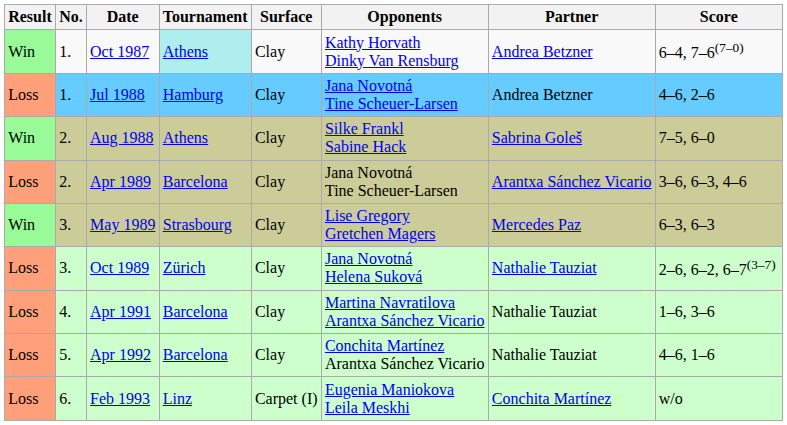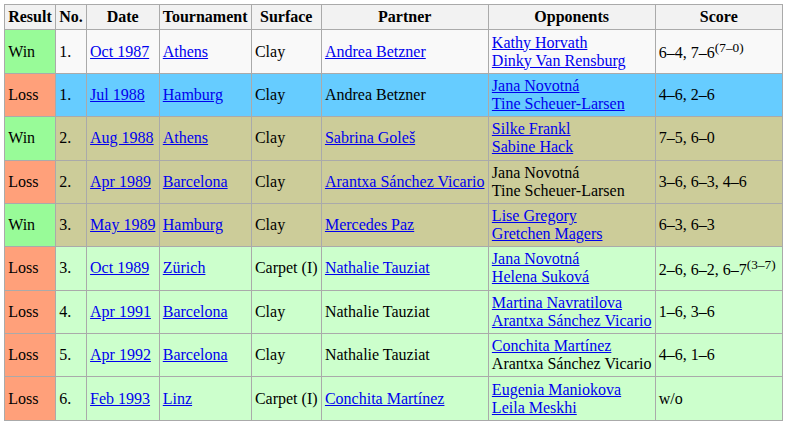columns swapped: Partner <-> Opponents
Oct 1987 | Tournament: paleturquoise background -> no background
May 1989 | Tournament: Strasbourg -> Hamburg
Oct 1989 | Surface: Clay -> Carpet (I)
